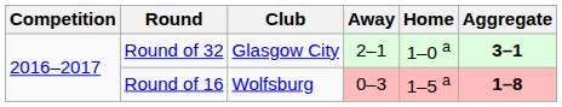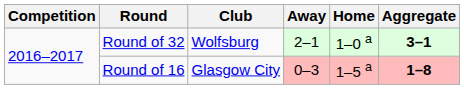Round of 32 | Club: Glasgow City -> Wolfsburg
Round of 16 | Club: Wolfsburg -> Glasgow City
